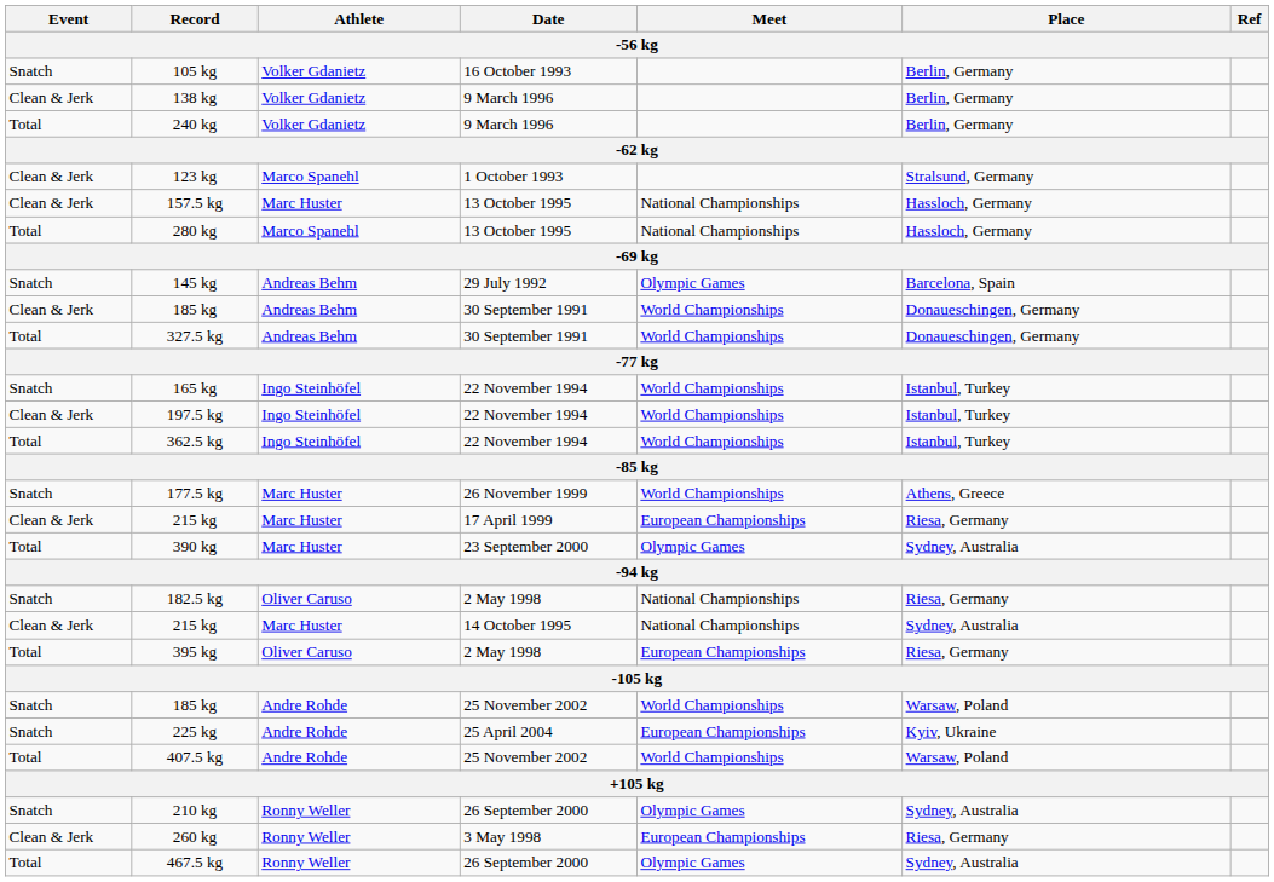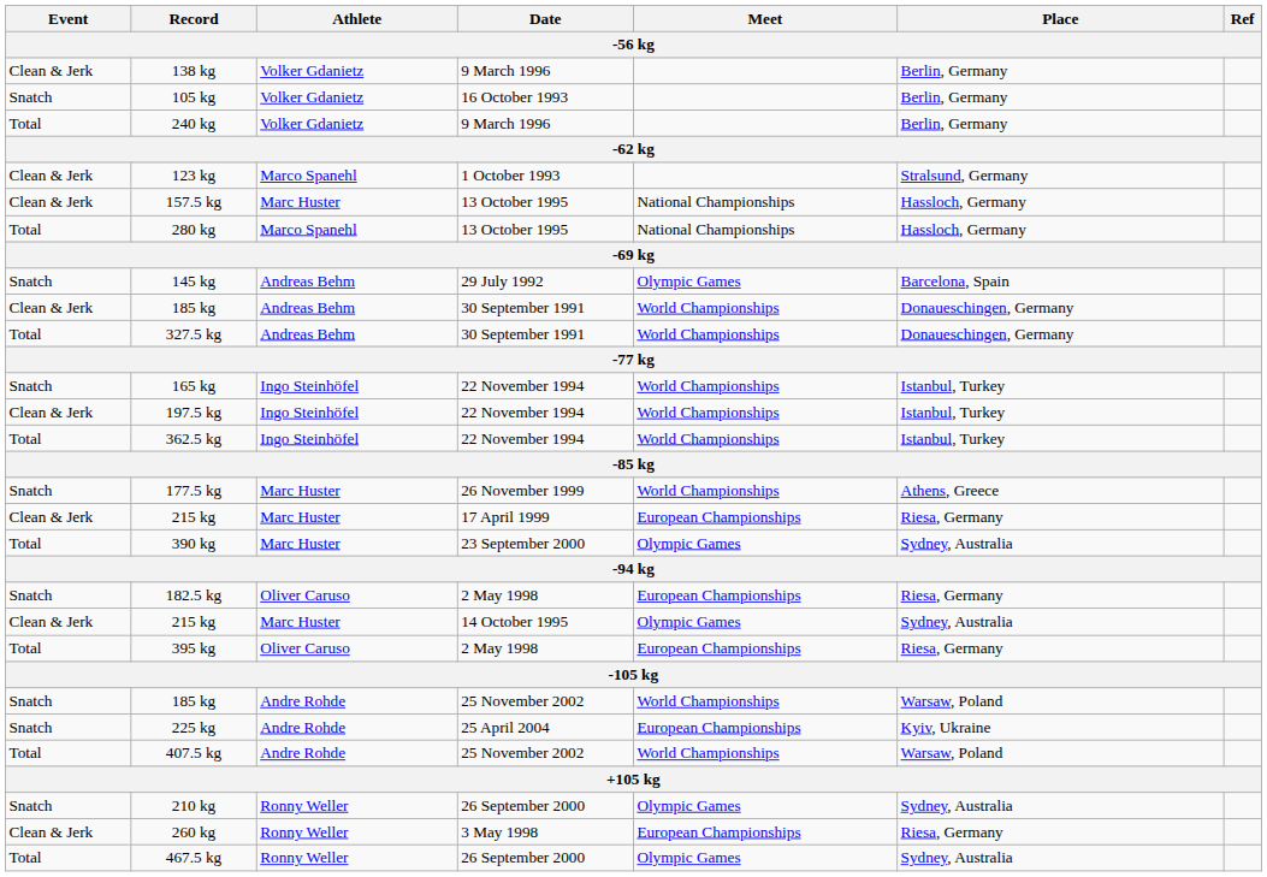rows swapped: 105 kg <-> 138 kg
182.5 kg | Meet: National Championships -> European Championships
215 kg / 14 October 1995 | Meet: National Championships -> Olympic Games
